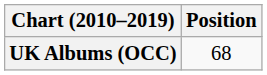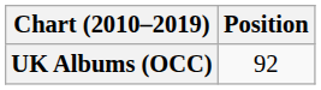UK Albums (OCC) | Position: 68 -> 92
